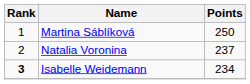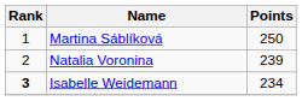Natalia Voronina | Points: 237 -> 239
